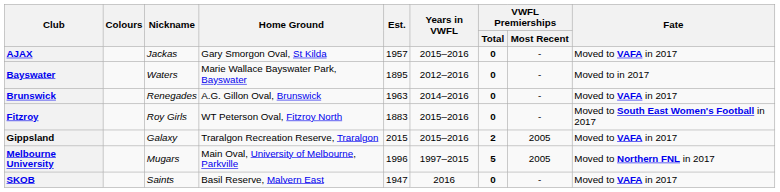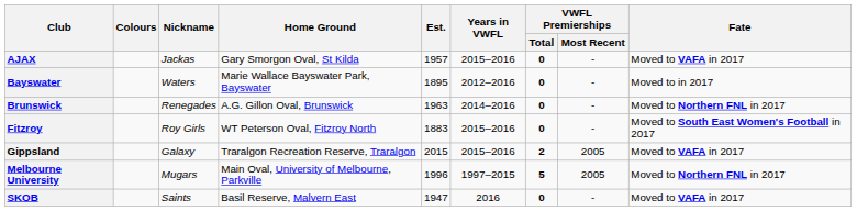Brunswick | Fate: Moved to VAFA in 2017 -> Moved to Northern FNL in 2017
